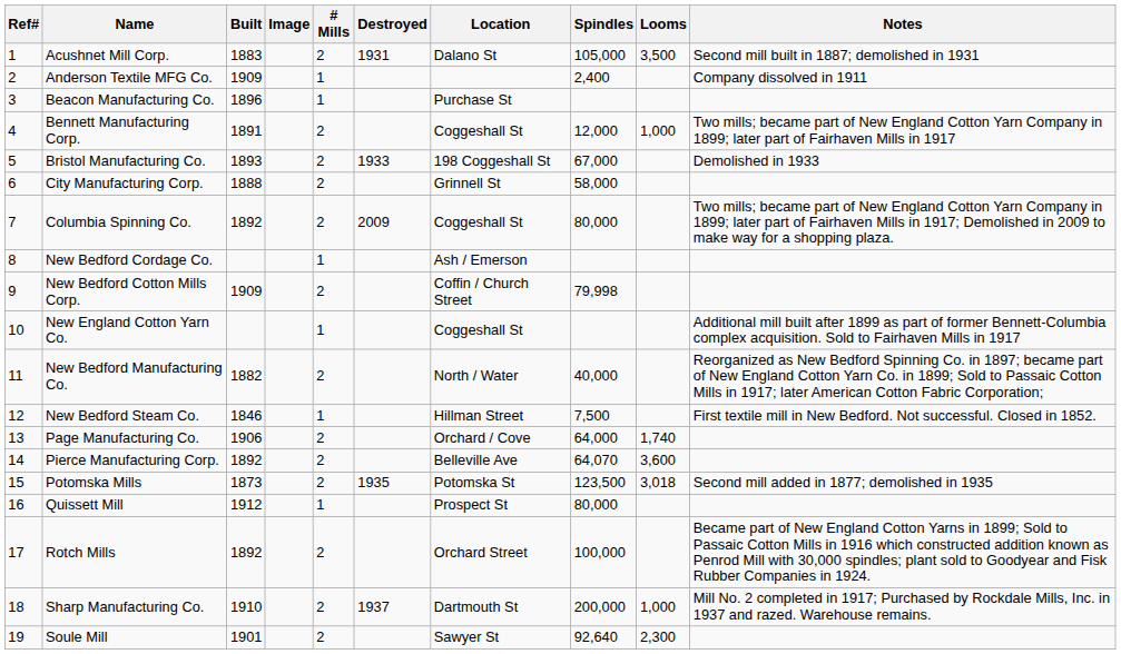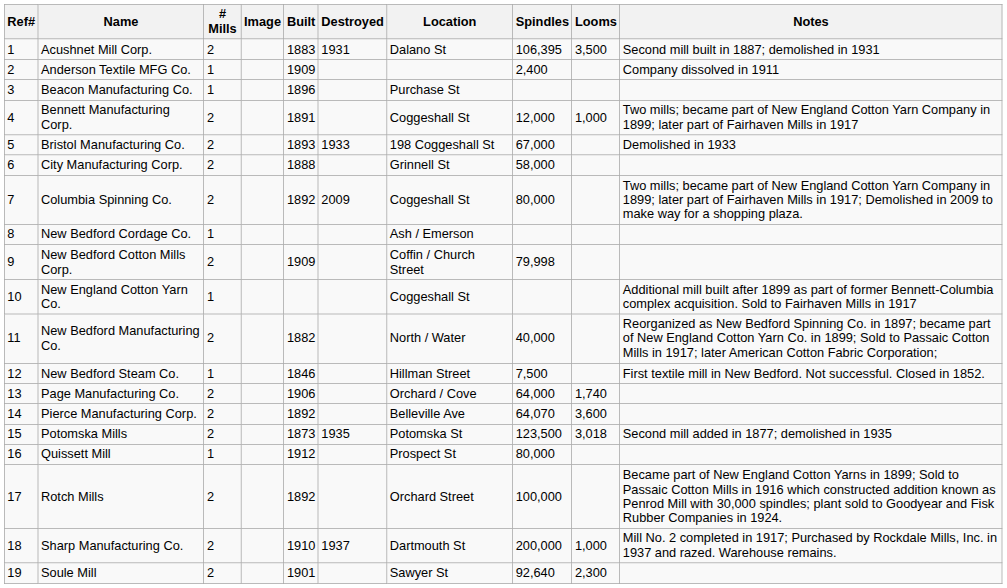columns swapped: # Mills <-> Built
Acushnet Mill Corp. | Spindles: 105,000 -> 106,395
